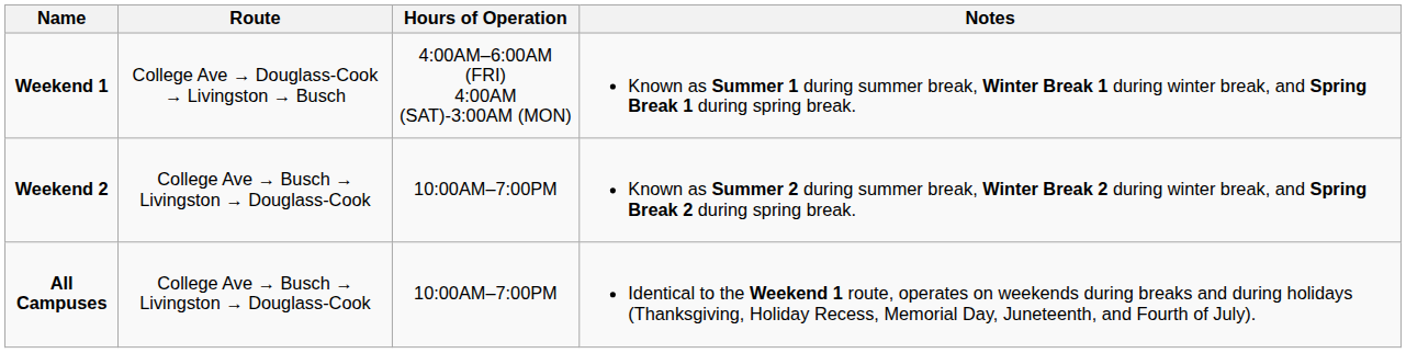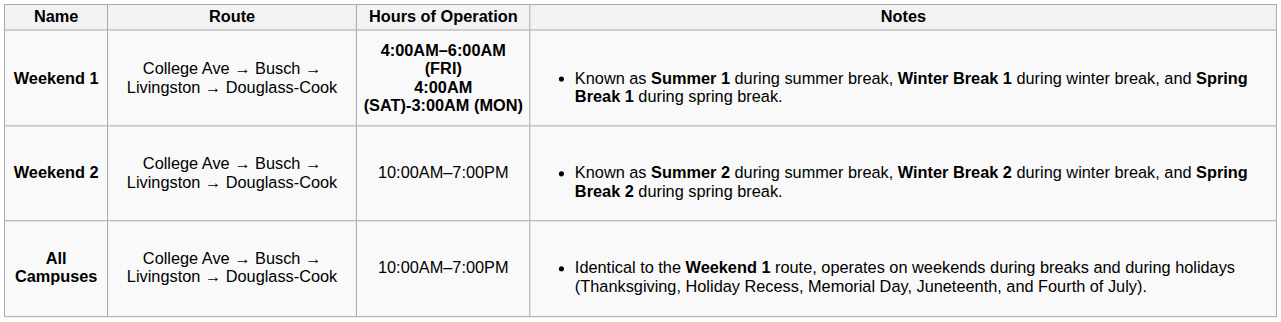Weekend 1 | Route: College Ave → Douglass-Cook → Livingston → Busch -> College Ave → Busch → Livingston → Douglass-Cook
Weekend 1 | Hours of Operation: normal -> bold
